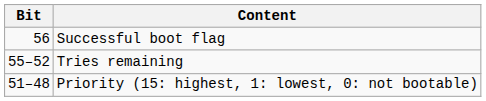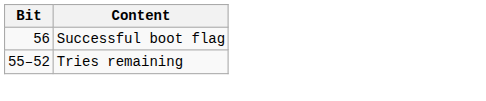- row: 51–48 | Priority (15: highest, 1: lowest, 0: not bootable)
